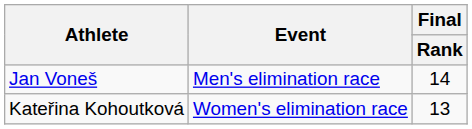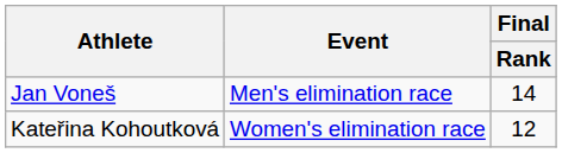Kateřina Kohoutková | Final / Rank: 13 -> 12
